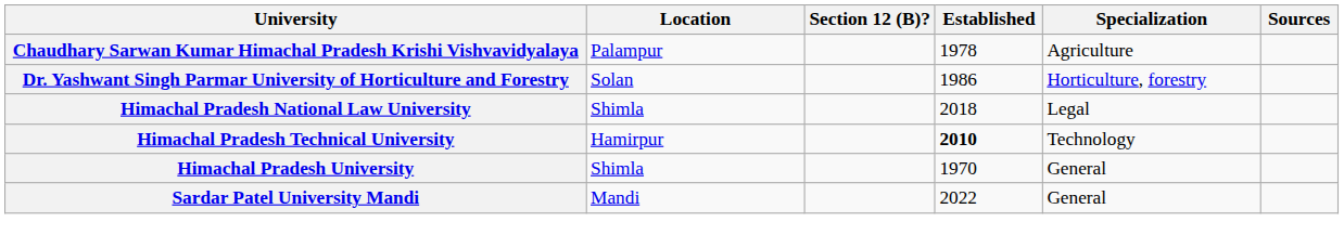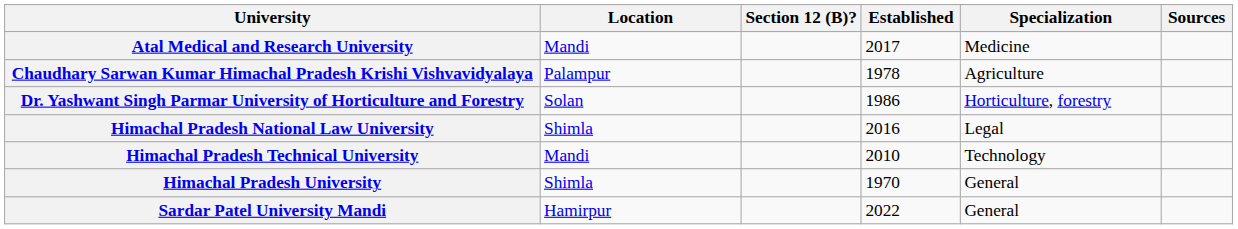+ row: Atal Medical and Research University | Mandi | 2017 | Medicine
Himachal Pradesh National Law University | Established: 2018 -> 2016
Himachal Pradesh Technical University | Location: Hamirpur -> Mandi
Himachal Pradesh Technical University | Established: bold -> normal
Sardar Patel University Mandi | Location: Mandi -> Hamirpur
